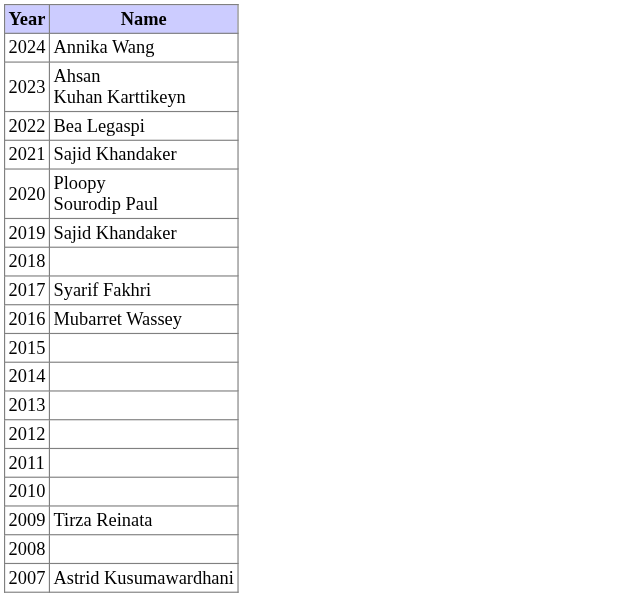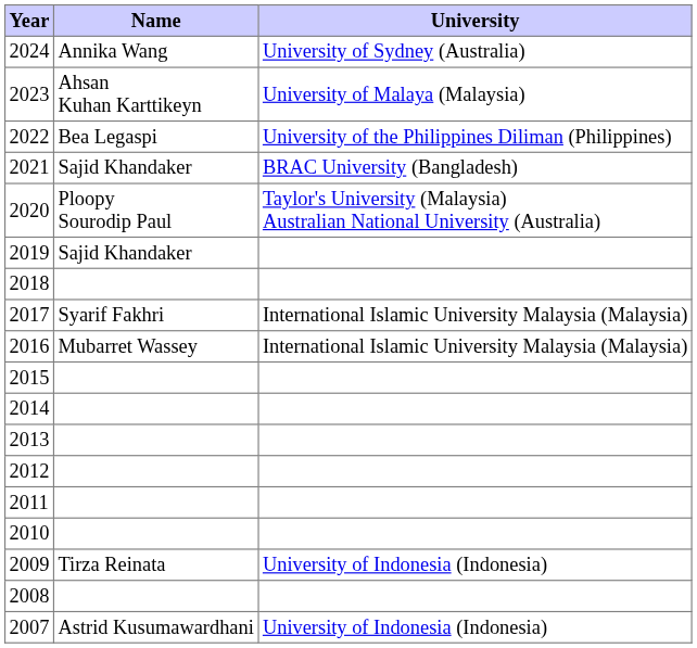+ column: University | University of Sydney (Australia) | University of Malaya (Malaysia) | University of the Philippines Diliman (Philippines) | BRAC University (Bangladesh) | Taylor's University (Malaysia) Australian National University (Australia) | International Islamic University Malaysia (Malaysia) | International Islamic University Malaysia (Malaysia) | University of Indonesia (Indonesia) | University of Indonesia (Indonesia)
